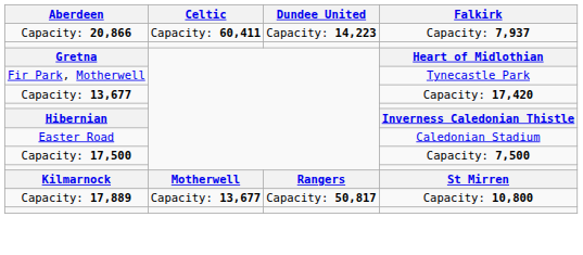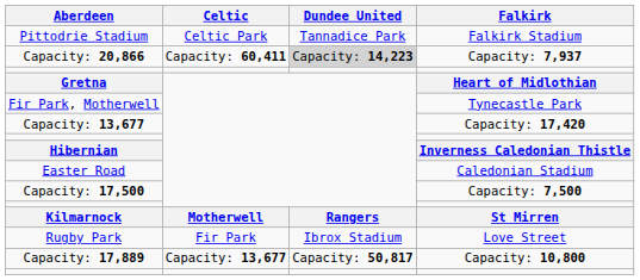+ row: Pittodrie Stadium | Celtic Park | Tannadice Park | Falkirk Stadium
Capacity: 20,866 | Dundee United: no background -> lightgrey background
+ row: Rugby Park | Fir Park | Ibrox Stadium | Love Street
